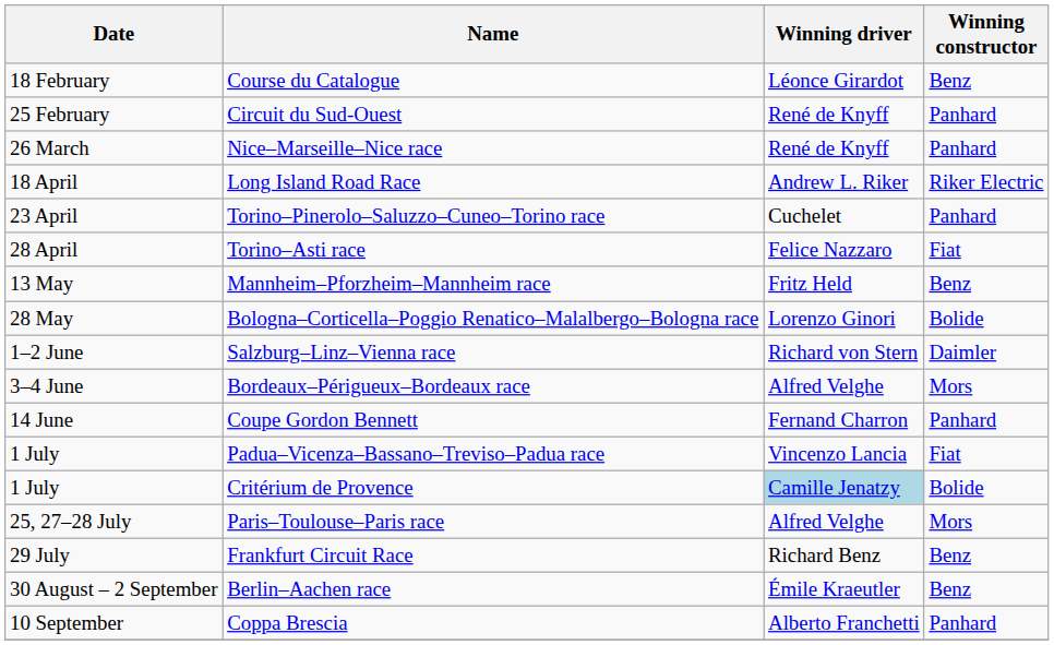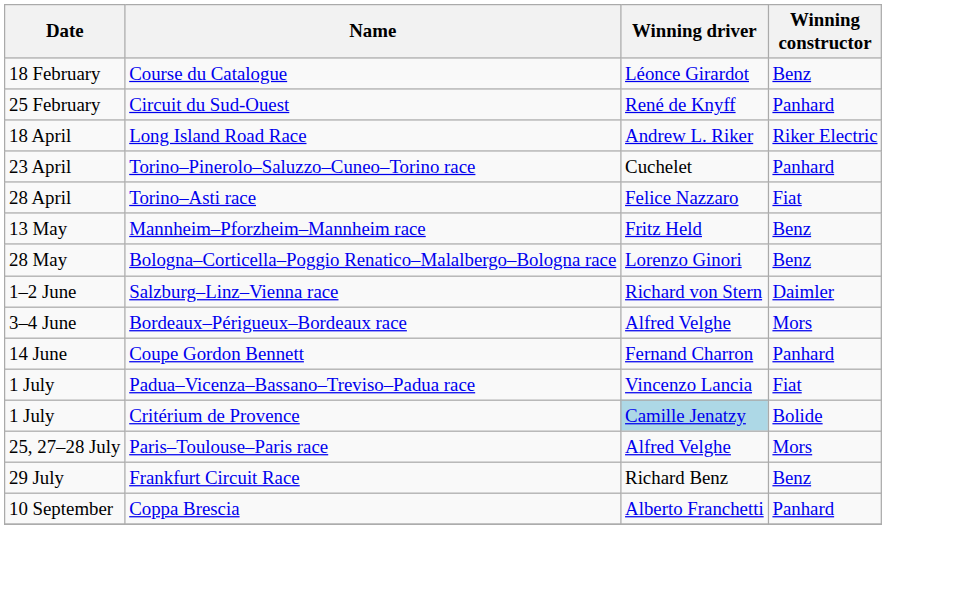- row: 26 March | Nice–Marseille–Nice race | René de Knyff | Panhard
Bologna–Corticella–Poggio Renatico–Malalbergo–Bologna race | Winning constructor: Bolide -> Benz
- row: 30 August – 2 September | Berlin–Aachen race | Émile Kraeutler | Benz
